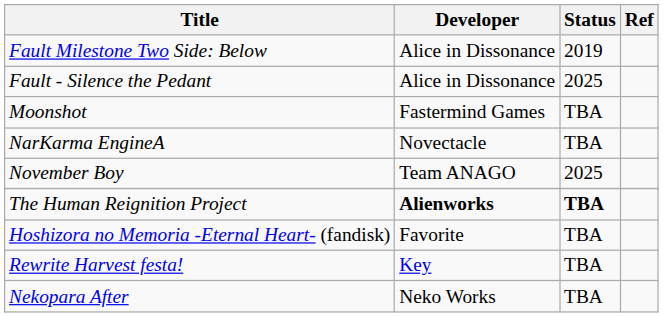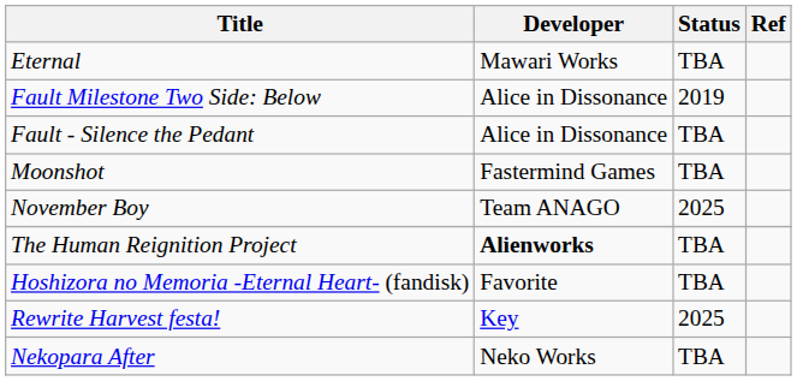+ row: Eternal | Mawari Works | TBA
Fault - Silence the Pedant | Status: 2025 -> TBA
- row: NarKarma EngineA | Novectacle | TBA
The Human Reignition Project | Status: bold -> normal
Rewrite Harvest festa! | Status: TBA -> 2025
